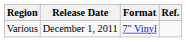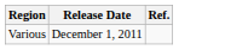- column: Format | 7" Vinyl
